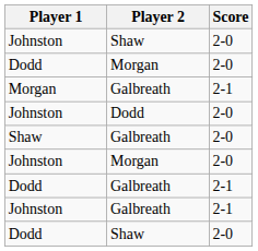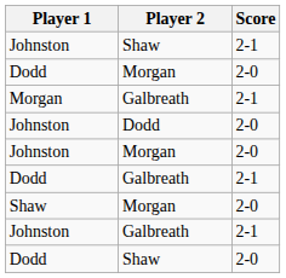Johnston / Shaw | Score: 2-0 -> 2-1
- row: Shaw | Galbreath | 2-0
+ row: Shaw | Morgan | 2-0
